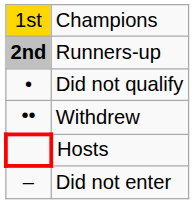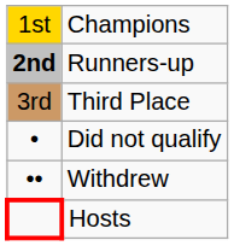+ row: 3rd | Third Place
- row: – | Did not enter
